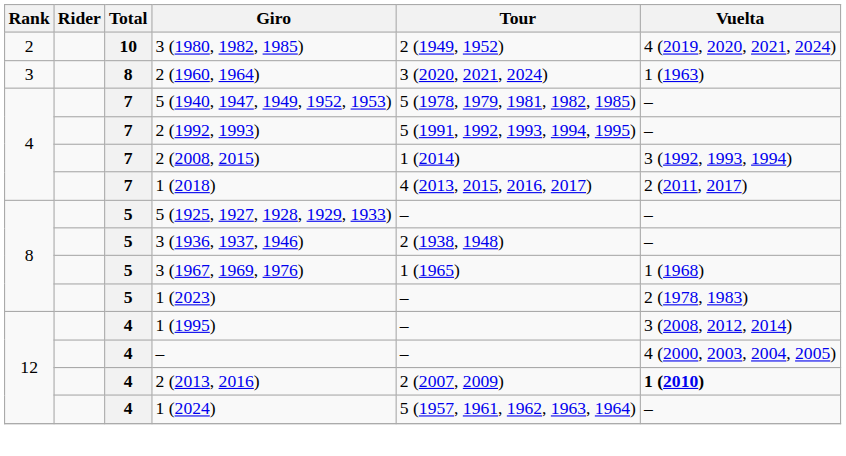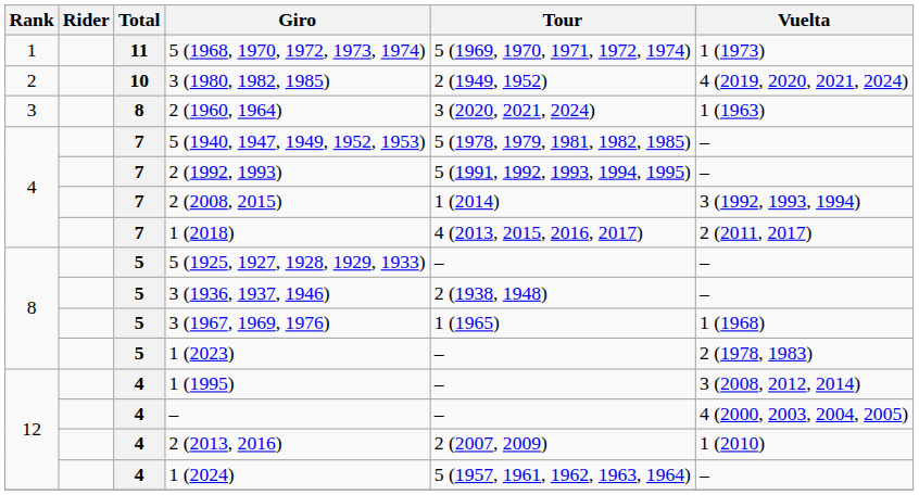+ row: 1 | 11 | 5 (1968, 1970, 1972, 1973, 1974) | 5 (1969, 1970, 1971, 1972, 1974) | 1 (1973)
2 (2013, 2016) | Vuelta: bold -> normal
